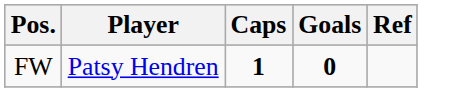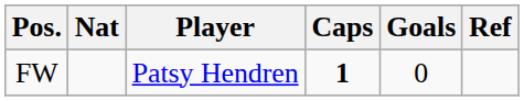+ column: Nat
FW | Goals: bold -> normal
